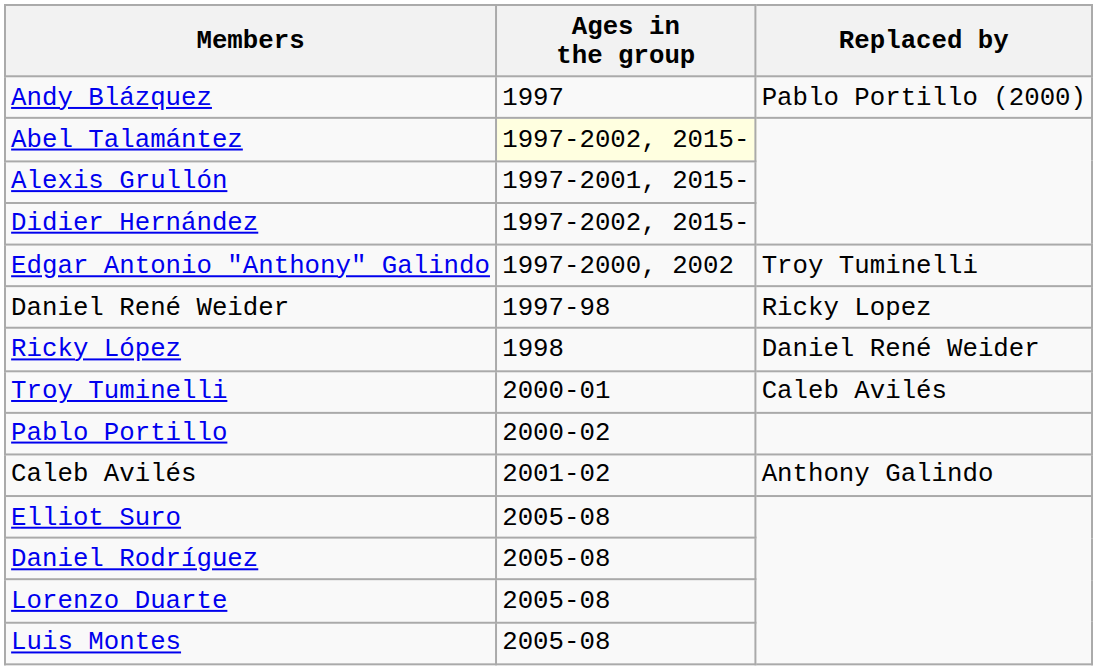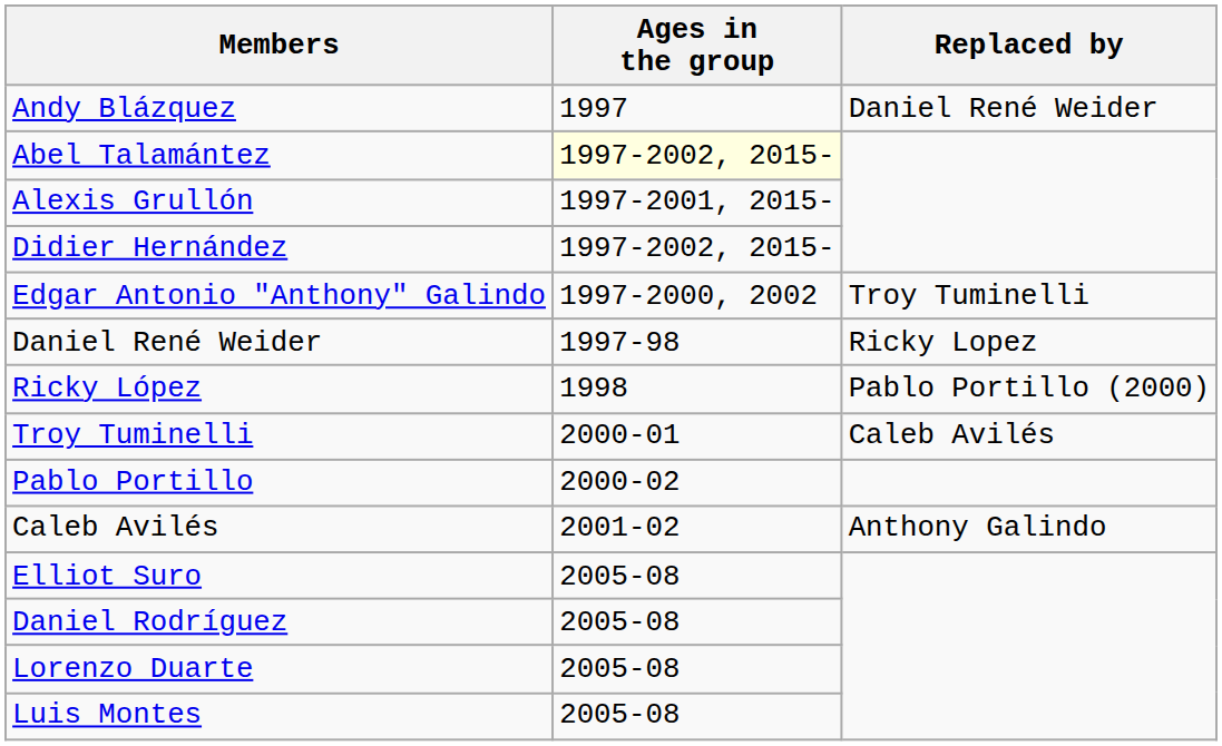Andy Blázquez | Replaced by: Pablo Portillo (2000) -> Daniel René Weider
Ricky López | Replaced by: Daniel René Weider -> Pablo Portillo (2000)
